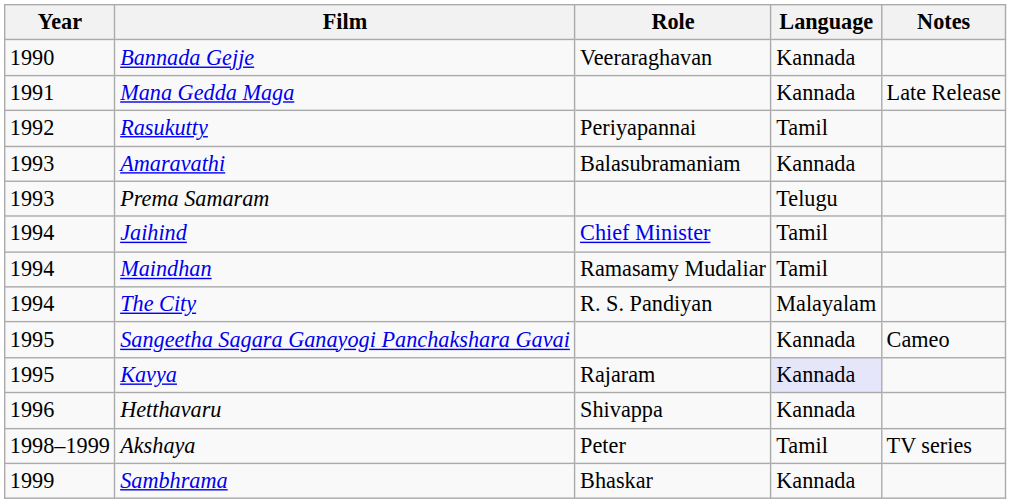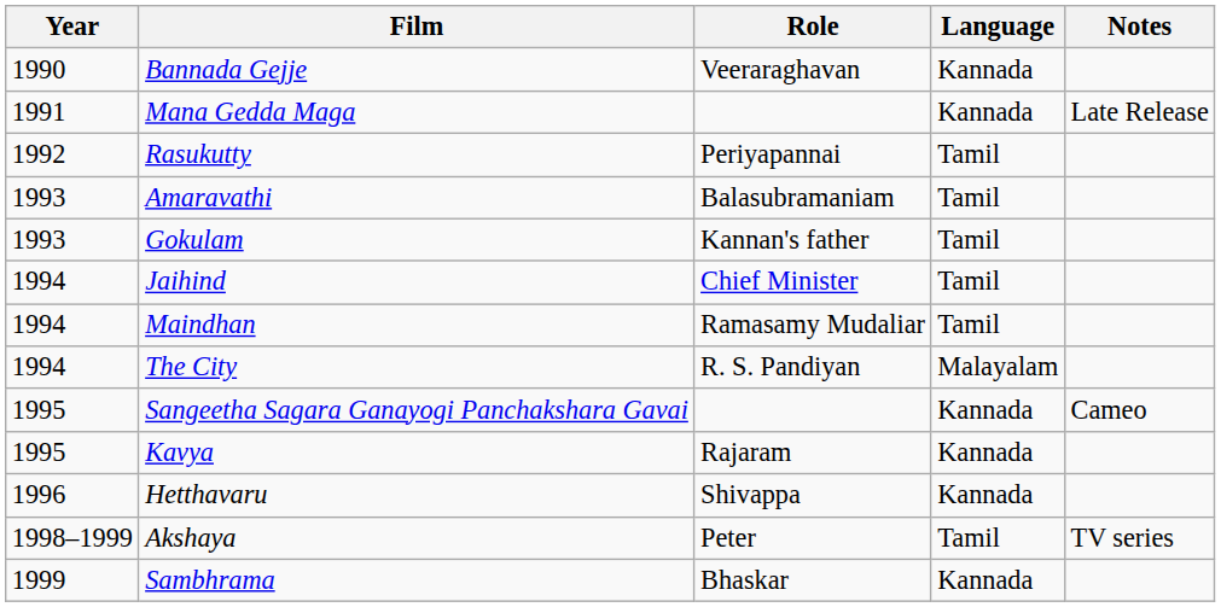Amaravathi | Language: Kannada -> Tamil
- row: 1993 | Prema Samaram | Telugu
+ row: 1993 | Gokulam | Kannan's father | Tamil
Kavya | Language: lavender background -> no background
